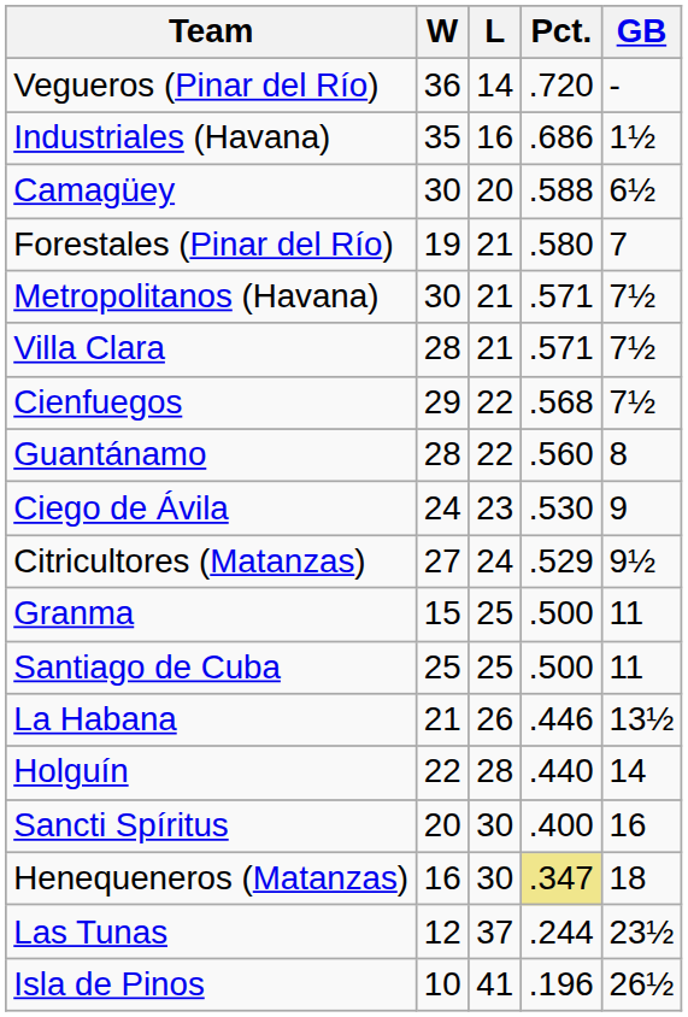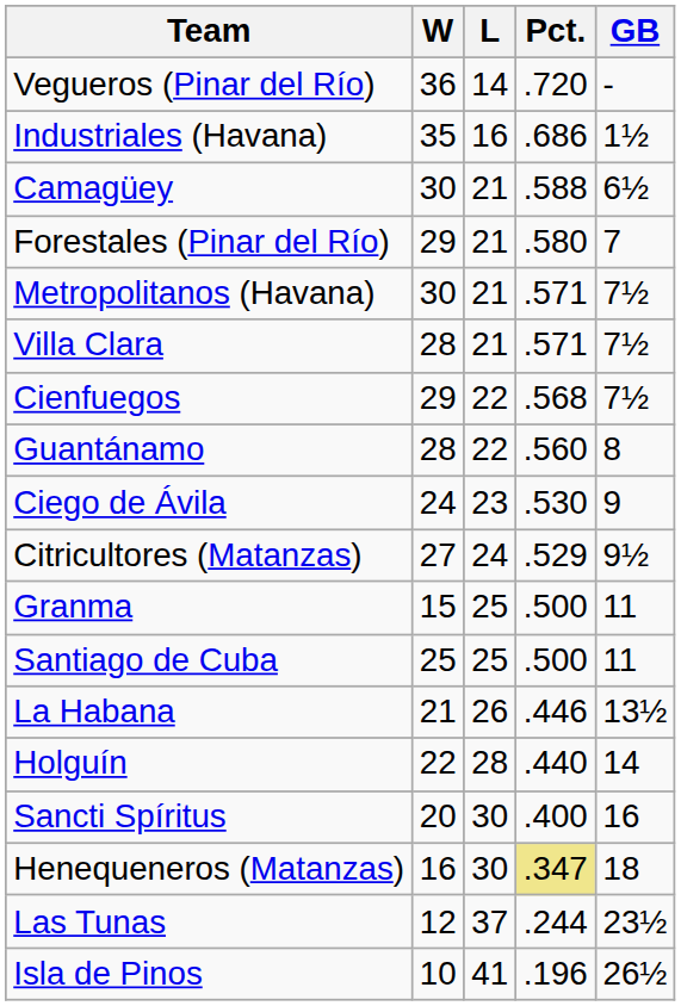Camagüey | L: 20 -> 21
Forestales (Pinar del Río) | W: 19 -> 29
